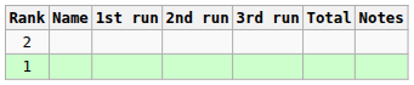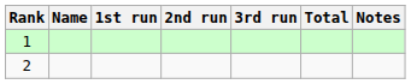rows swapped: 1 <-> 2
